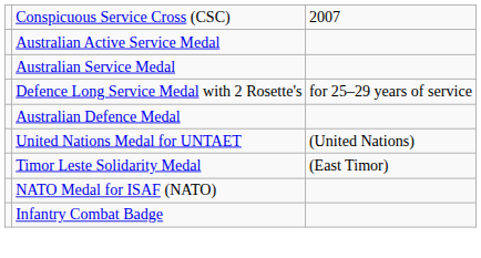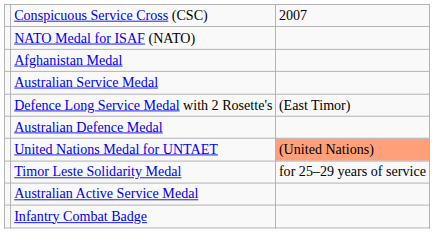rows swapped: Australian Active Service Medal <-> NATO Medal for ISAF (NATO)
+ row: Afghanistan Medal
Defence Long Service Medal with 2 Rosette's | column 3: for 25–29 years of service -> (East Timor)
United Nations Medal for UNTAET | column 3: no background -> lightsalmon background
Timor Leste Solidarity Medal | column 3: (East Timor) -> for 25–29 years of service
